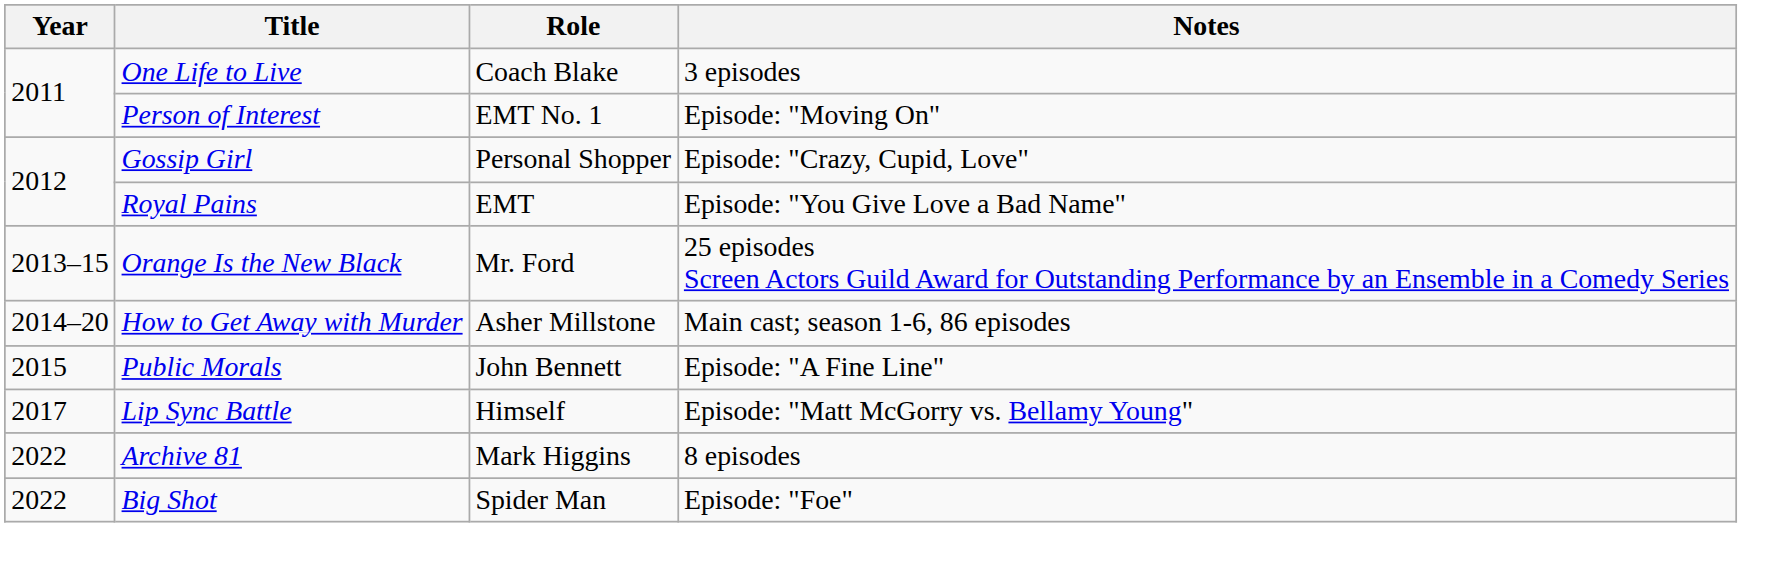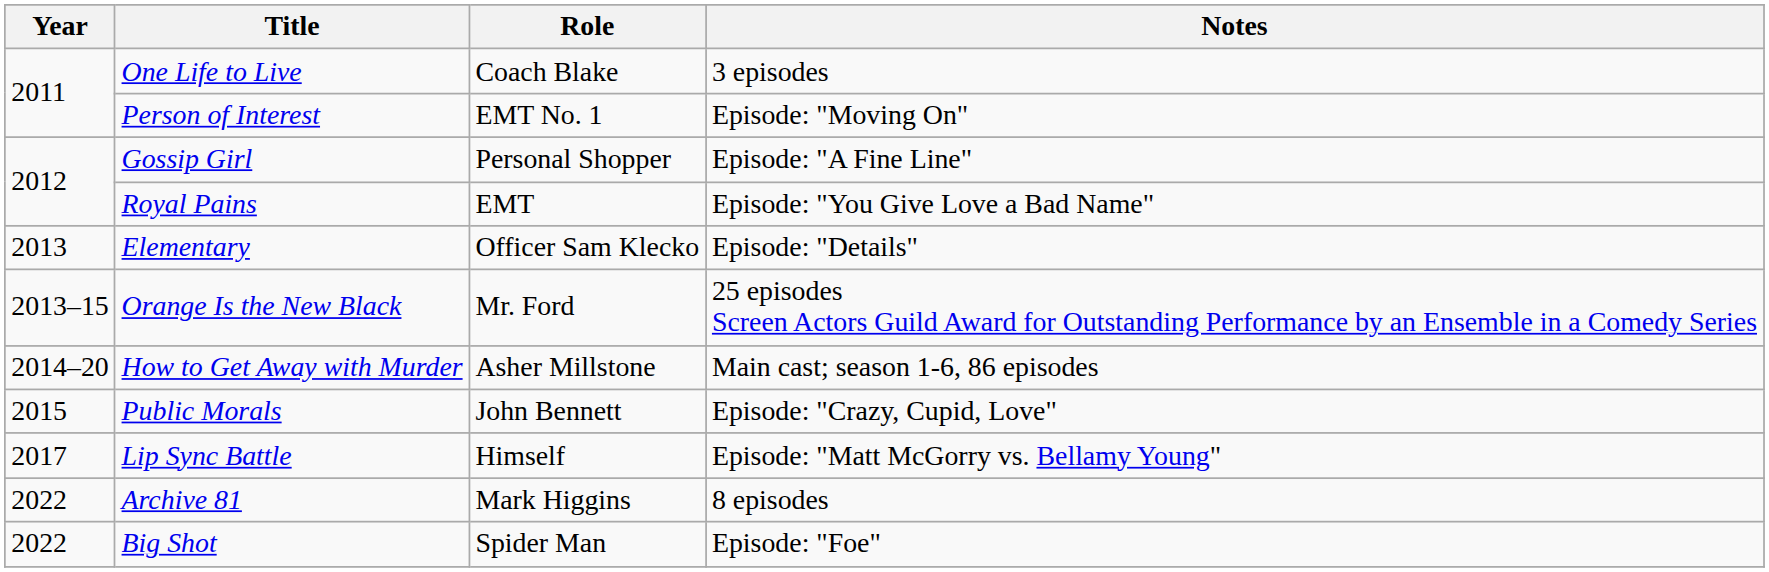Gossip Girl | Notes: Episode: "Crazy, Cupid, Love" -> Episode: "A Fine Line"
+ row: 2013 | Elementary | Officer Sam Klecko | Episode: "Details"
Public Morals | Notes: Episode: "A Fine Line" -> Episode: "Crazy, Cupid, Love"
